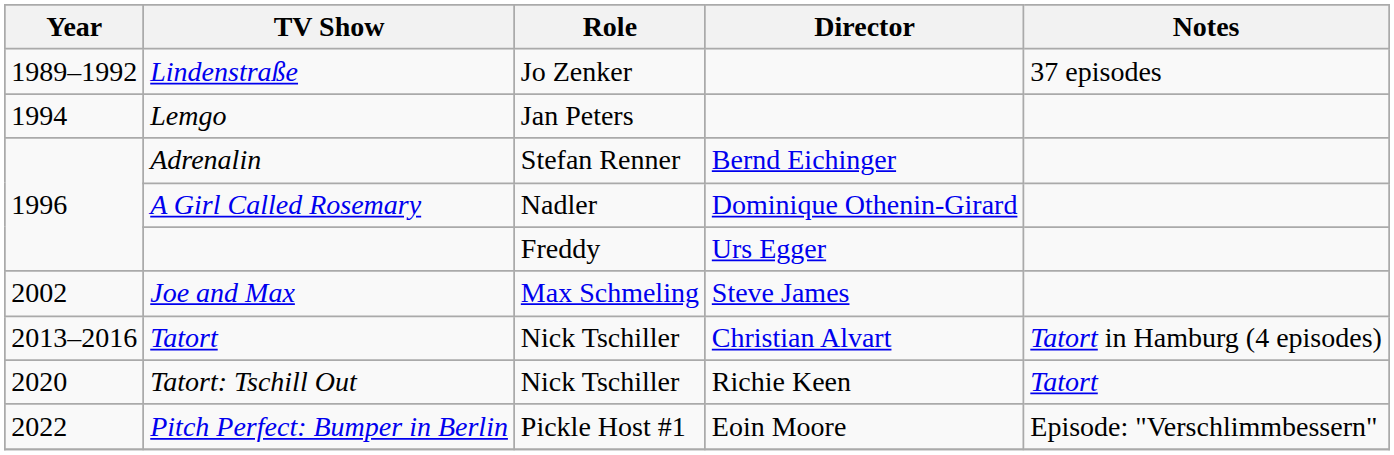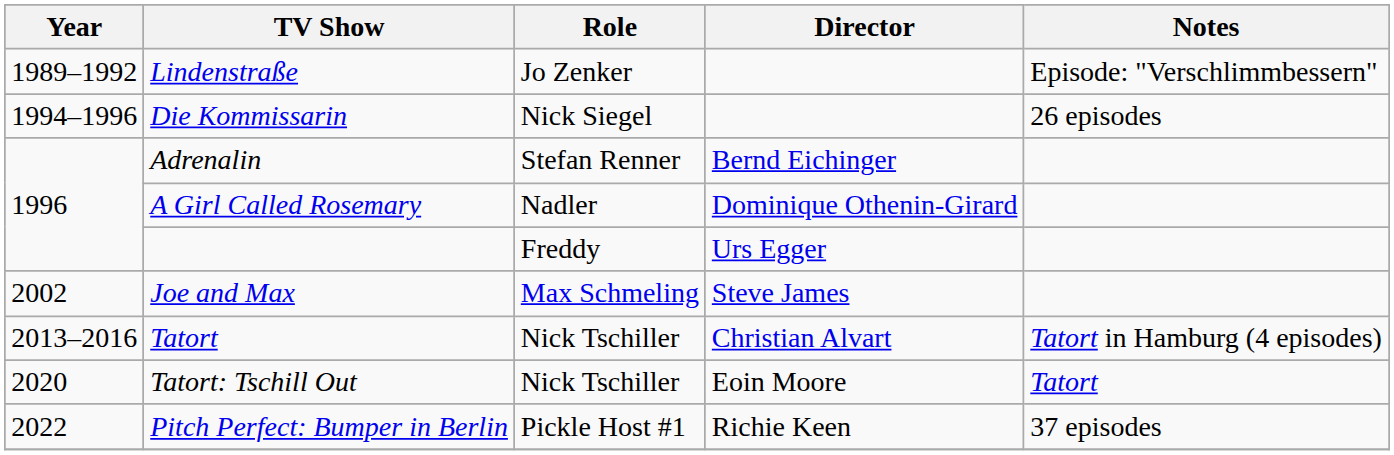Lindenstraße | Notes: 37 episodes -> Episode: "Verschlimmbessern"
- row: 1994 | Lemgo | Jan Peters
+ row: 1994–1996 | Die Kommissarin | Nick Siegel | 26 episodes
Tatort: Tschill Out | Director: Richie Keen -> Eoin Moore
Pitch Perfect: Bumper in Berlin | Director: Eoin Moore -> Richie Keen
Pitch Perfect: Bumper in Berlin | Notes: Episode: "Verschlimmbessern" -> 37 episodes
